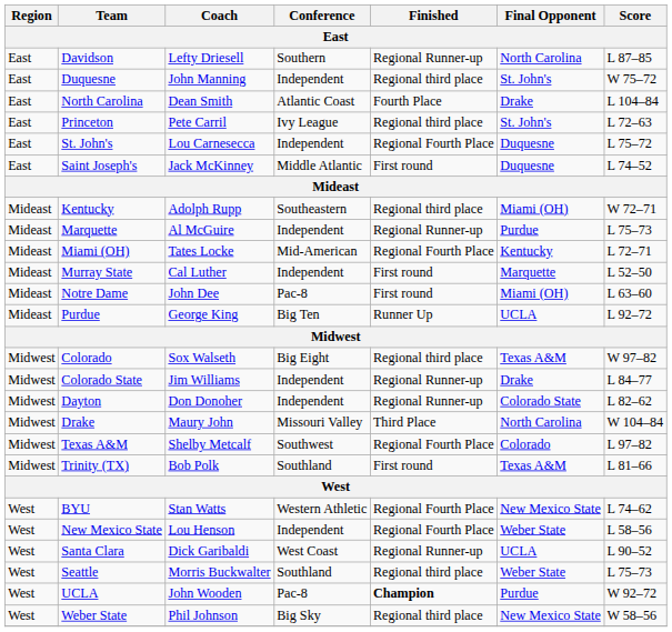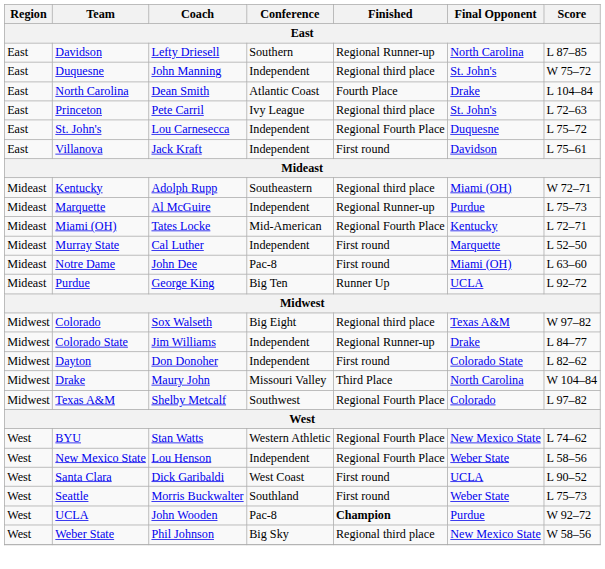- row: East | Saint Joseph's | Jack McKinney | Middle Atlantic | First round | Duquesne | L 74–52
+ row: East | Villanova | Jack Kraft | Independent | First round | Davidson | L 75–61
Dayton | Finished: Regional Runner-up -> First round
- row: Midwest | Trinity (TX) | Bob Polk | Southland | First round | Texas A&M | L 81–66
Santa Clara | Finished: Regional Runner-up -> First round
Seattle | Finished: Regional third place -> First round
